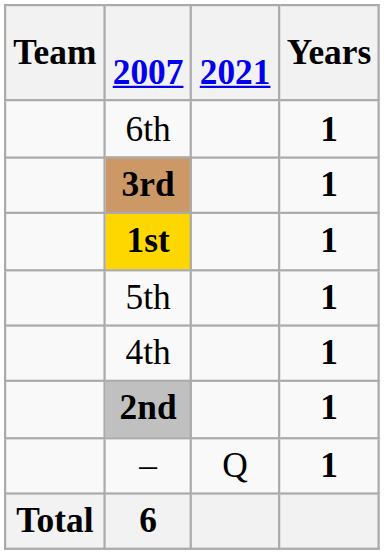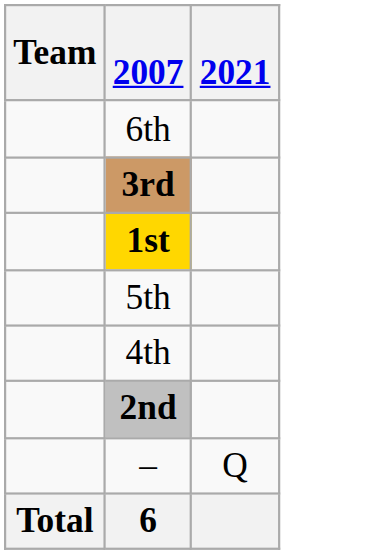- column: Years | 1 | 1 | 1 | 1 | 1 | 1 | 1
